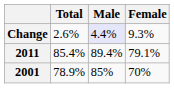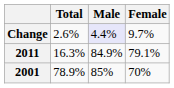Change | Female: 9.3% -> 9.7%
2011 | Total: 85.4% -> 16.3%
2011 | Male: 89.4% -> 84.9%
